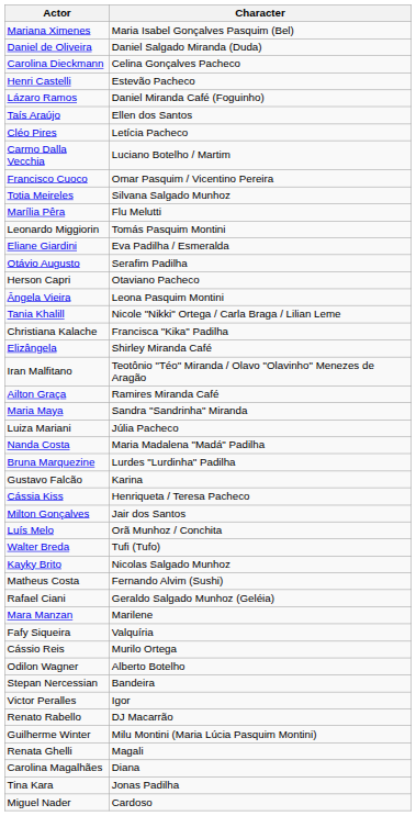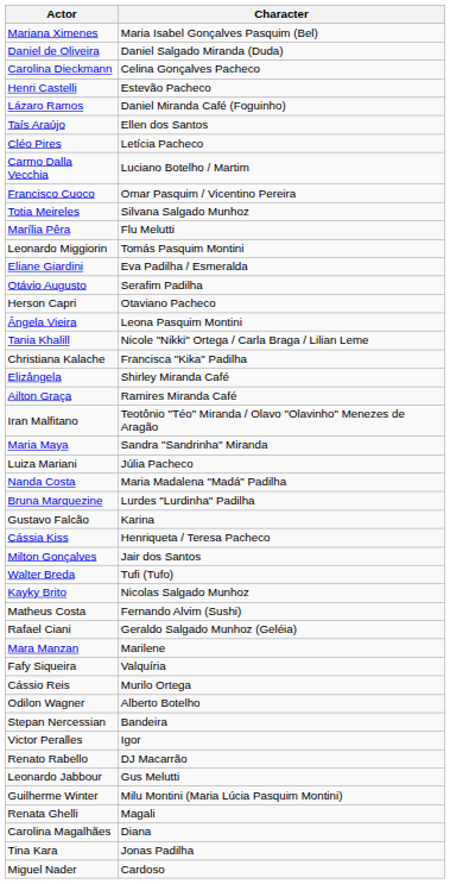rows swapped: Ailton Graça <-> Iran Malfitano
- row: Luís Melo | Orã Munhoz / Conchita
+ row: Leonardo Jabbour | Gus Melutti
